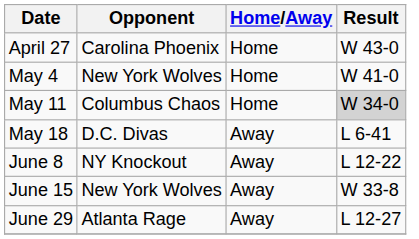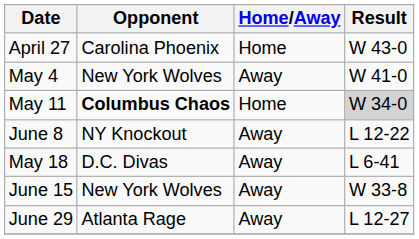May 4 | Home/Away: Home -> Away
May 11 | Opponent: normal -> bold
rows swapped: May 18 <-> June 8
